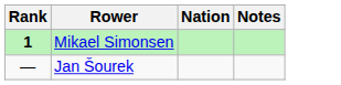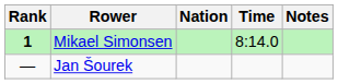+ column: Time | 8:14.0
